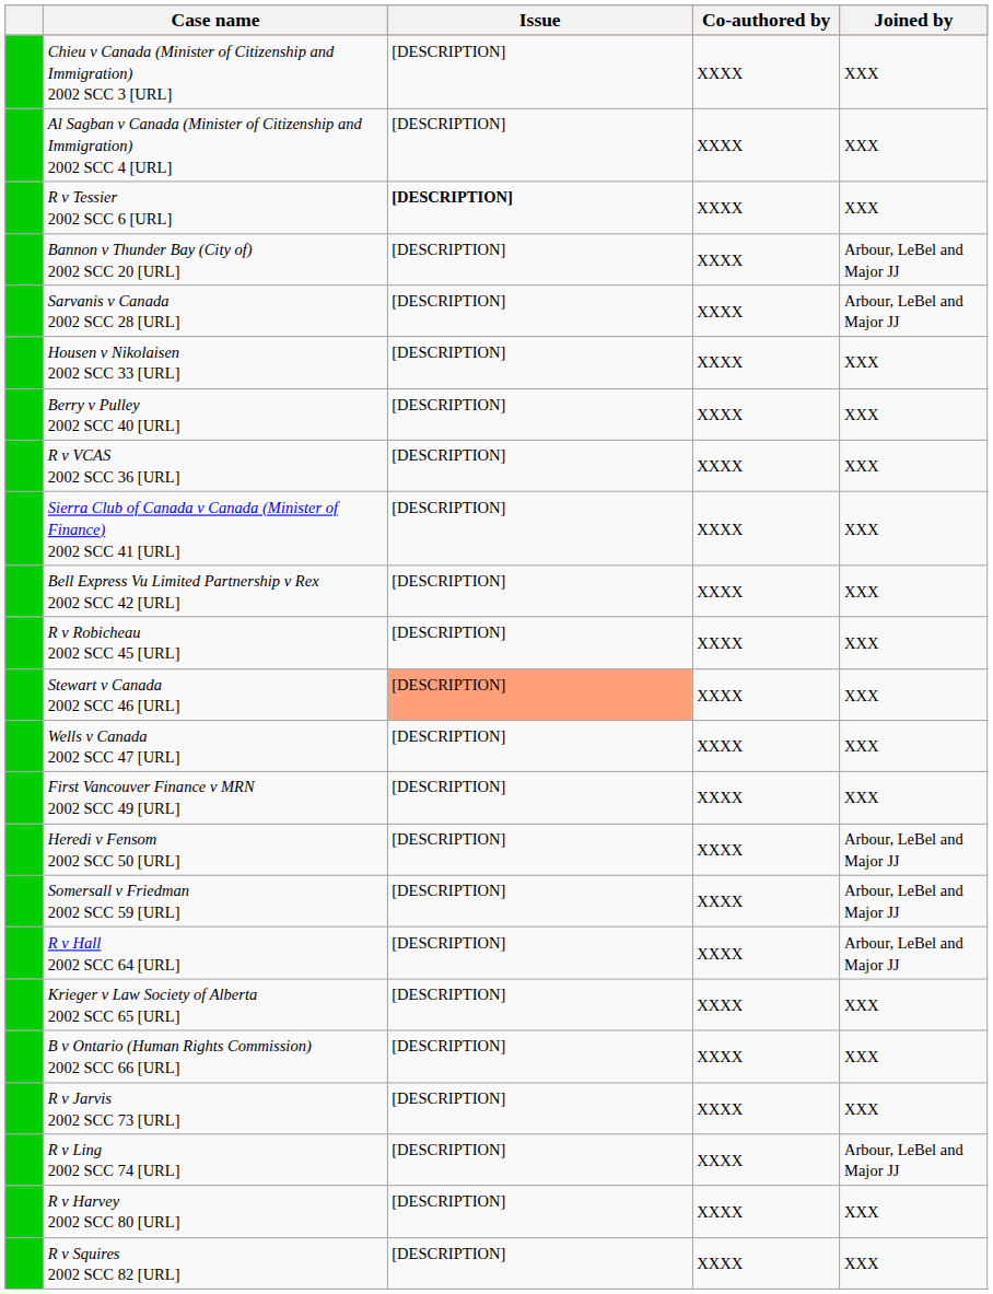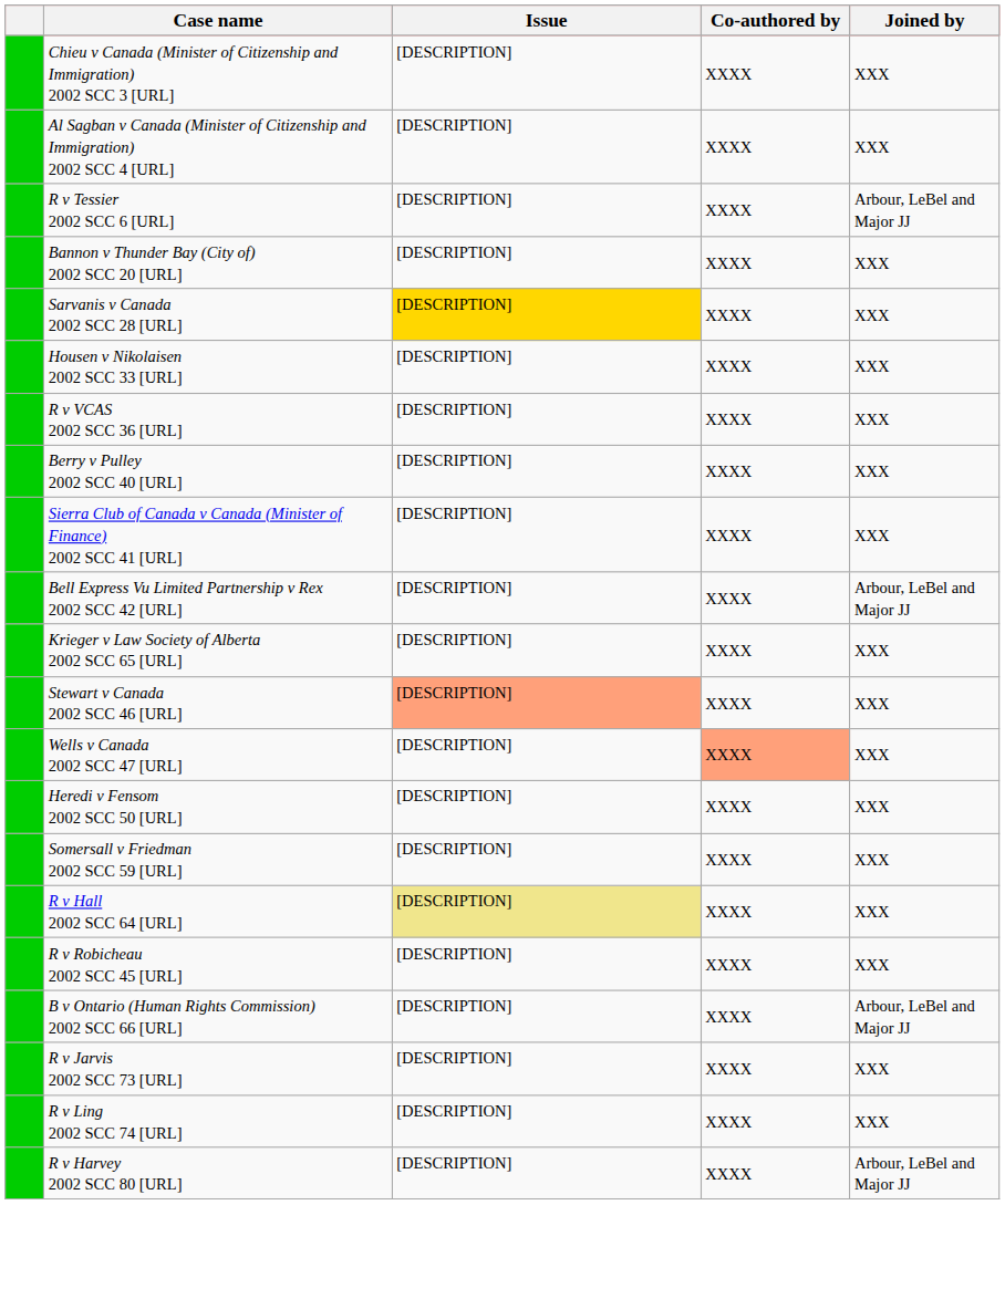R v Tessier 2002 SCC 6 [URL] | Issue: bold -> normal
R v Tessier 2002 SCC 6 [URL] | Joined by: XXX -> Arbour, LeBel and Major JJ
Bannon v Thunder Bay (City of) 2002 SCC 20 [URL] | Joined by: Arbour, LeBel and Major JJ -> XXX
Sarvanis v Canada 2002 SCC 28 [URL] | Issue: no background -> gold background
Sarvanis v Canada 2002 SCC 28 [URL] | Joined by: Arbour, LeBel and Major JJ -> XXX
rows swapped: R v VCAS 2002 SCC 36 [URL] <-> Berry v Pulley 2002 SCC 40 [URL]
Bell Express Vu Limited Partnership v Rex 2002 SCC 42 [URL] | Joined by: XXX -> Arbour, LeBel and Major JJ
rows swapped: R v Robicheau 2002 SCC 45 [URL] <-> Krieger v Law Society of Alberta 2002 SCC 65 [URL]
Wells v Canada 2002 SCC 47 [URL] | Co-authored by: no background -> lightsalmon background
- row: First Vancouver Finance v MRN 2002 SCC 49 [URL] | [DESCRIPTION] | XXXX | XXX
Heredi v Fensom 2002 SCC 50 [URL] | Joined by: Arbour, LeBel and Major JJ -> XXX
Somersall v Friedman 2002 SCC 59 [URL] | Joined by: Arbour, LeBel and Major JJ -> XXX
R v Hall 2002 SCC 64 [URL] | Issue: no background -> khaki background
R v Hall 2002 SCC 64 [URL] | Joined by: Arbour, LeBel and Major JJ -> XXX
B v Ontario (Human Rights Commission) 2002 SCC 66 [URL] | Joined by: XXX -> Arbour, LeBel and Major JJ
R v Ling 2002 SCC 74 [URL] | Joined by: Arbour, LeBel and Major JJ -> XXX
R v Harvey 2002 SCC 80 [URL] | Joined by: XXX -> Arbour, LeBel and Major JJ
- row: R v Squires 2002 SCC 82 [URL] | [DESCRIPTION] | XXXX | XXX
